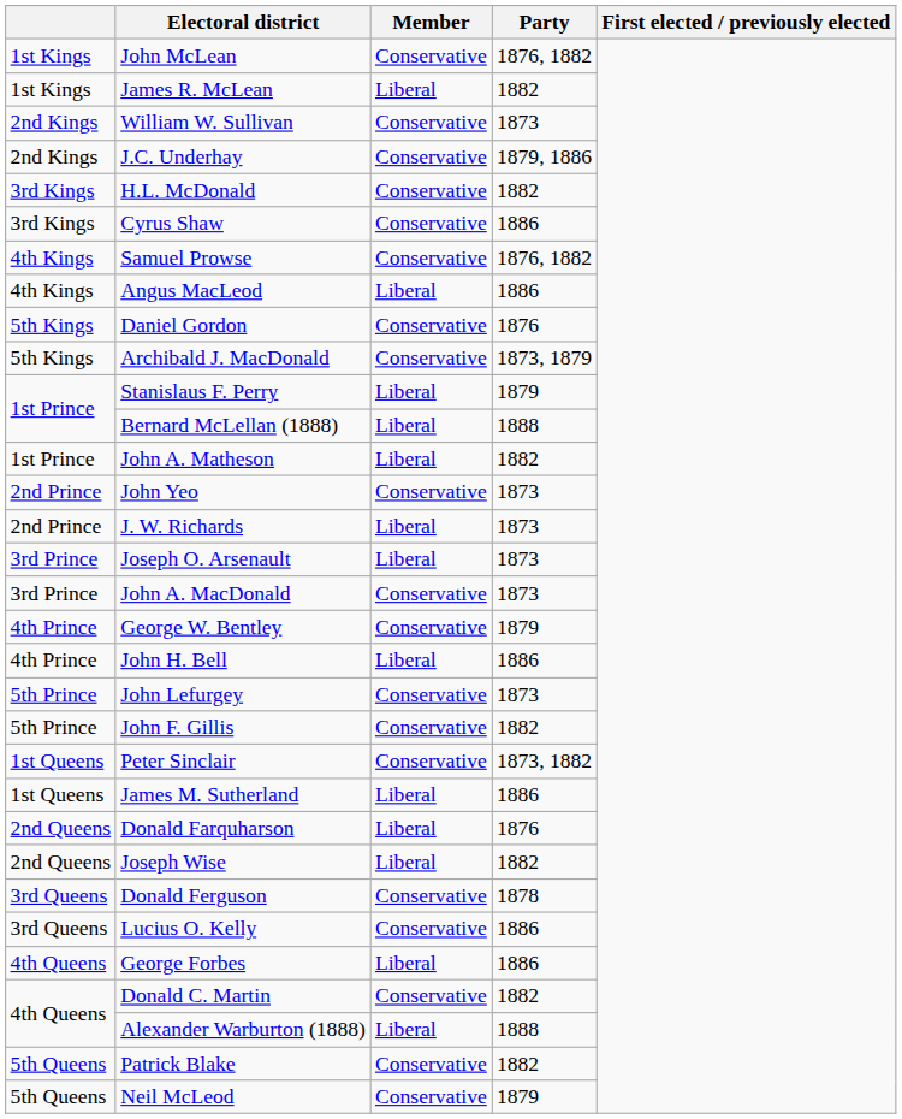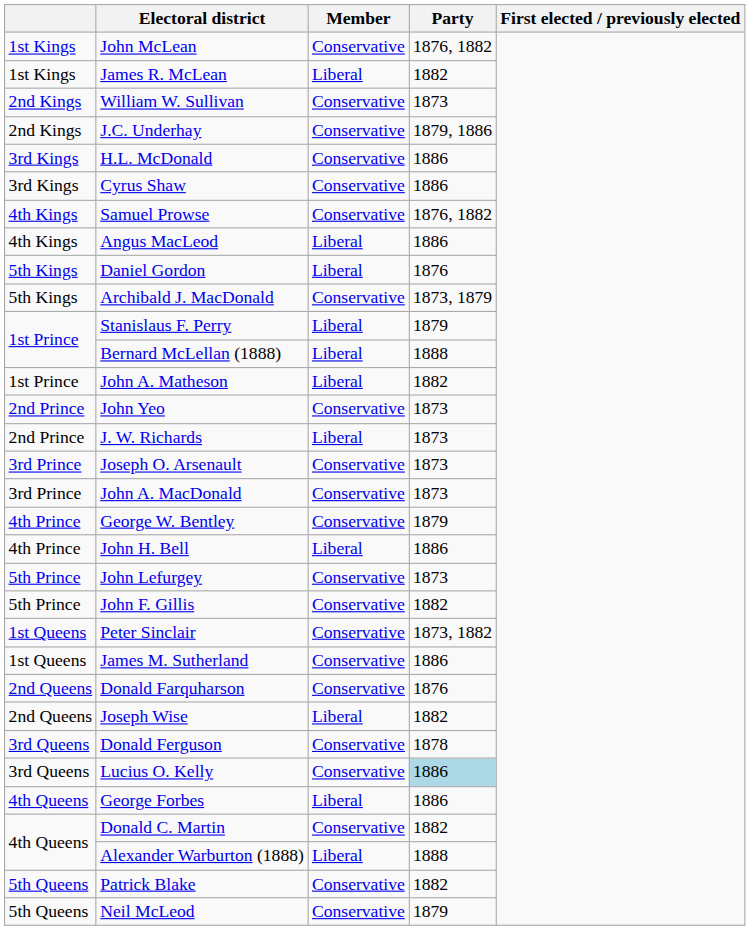H.L. McDonald | Party: 1882 -> 1886
Daniel Gordon | Member: Conservative -> Liberal
Joseph O. Arsenault | Member: Liberal -> Conservative
James M. Sutherland | Member: Liberal -> Conservative
Donald Farquharson | Member: Liberal -> Conservative
Lucius O. Kelly | Party: no background -> lightblue background
